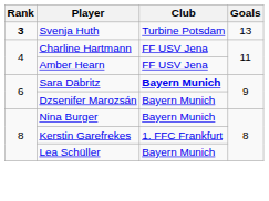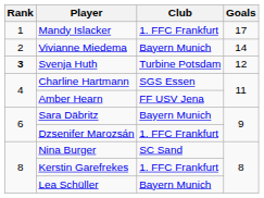+ row: 1 | Mandy Islacker | 1. FFC Frankfurt | 17
+ row: 2 | Vivianne Miedema | Bayern Munich | 14
Svenja Huth | Goals: 13 -> 12
Charline Hartmann | Club: FF USV Jena -> SGS Essen
Sara Däbritz | Club: bold -> normal
Dzsenifer Marozsán | Club: Bayern Munich -> 1. FFC Frankfurt
Nina Burger | Club: Bayern Munich -> SC Sand
